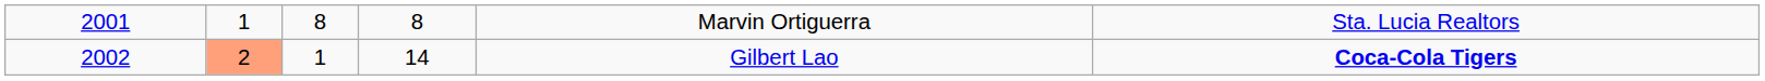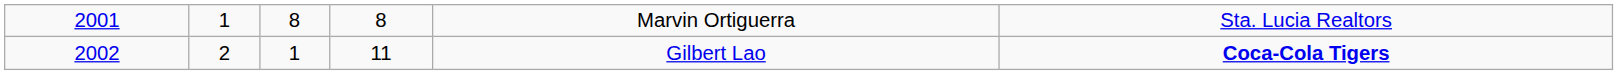2002 | column 2: lightsalmon background -> no background
2002 | column 4: 14 -> 11
